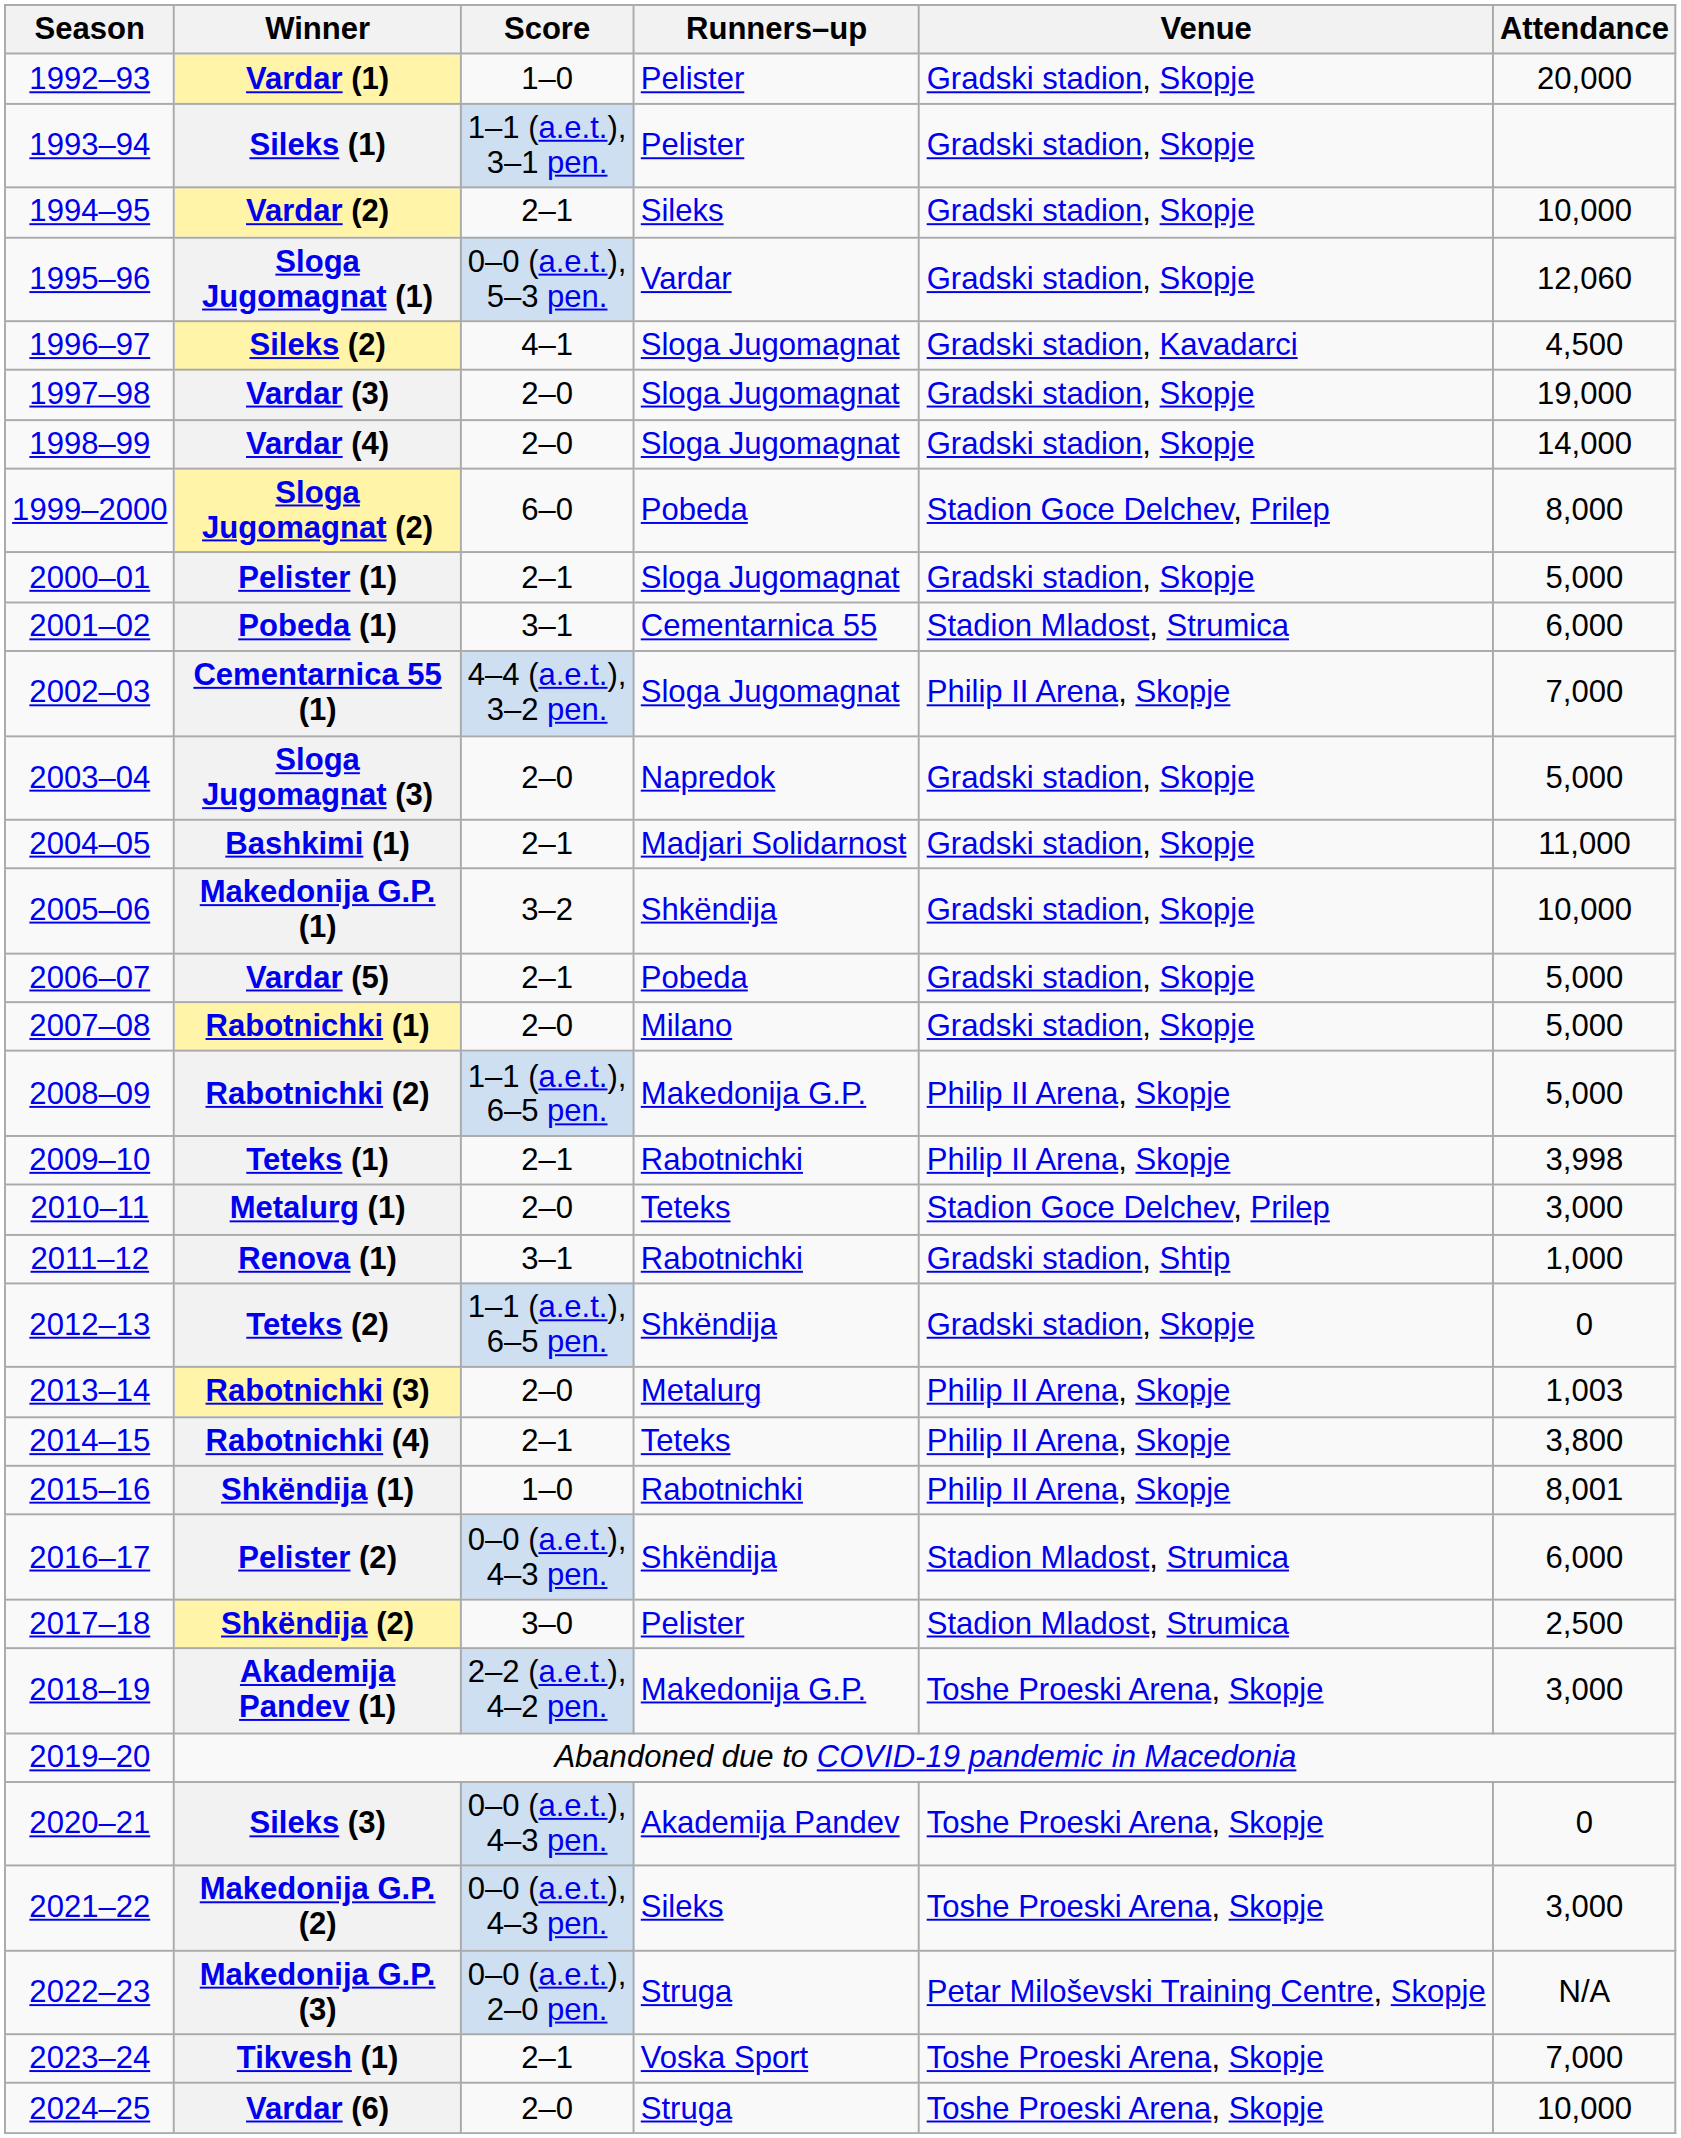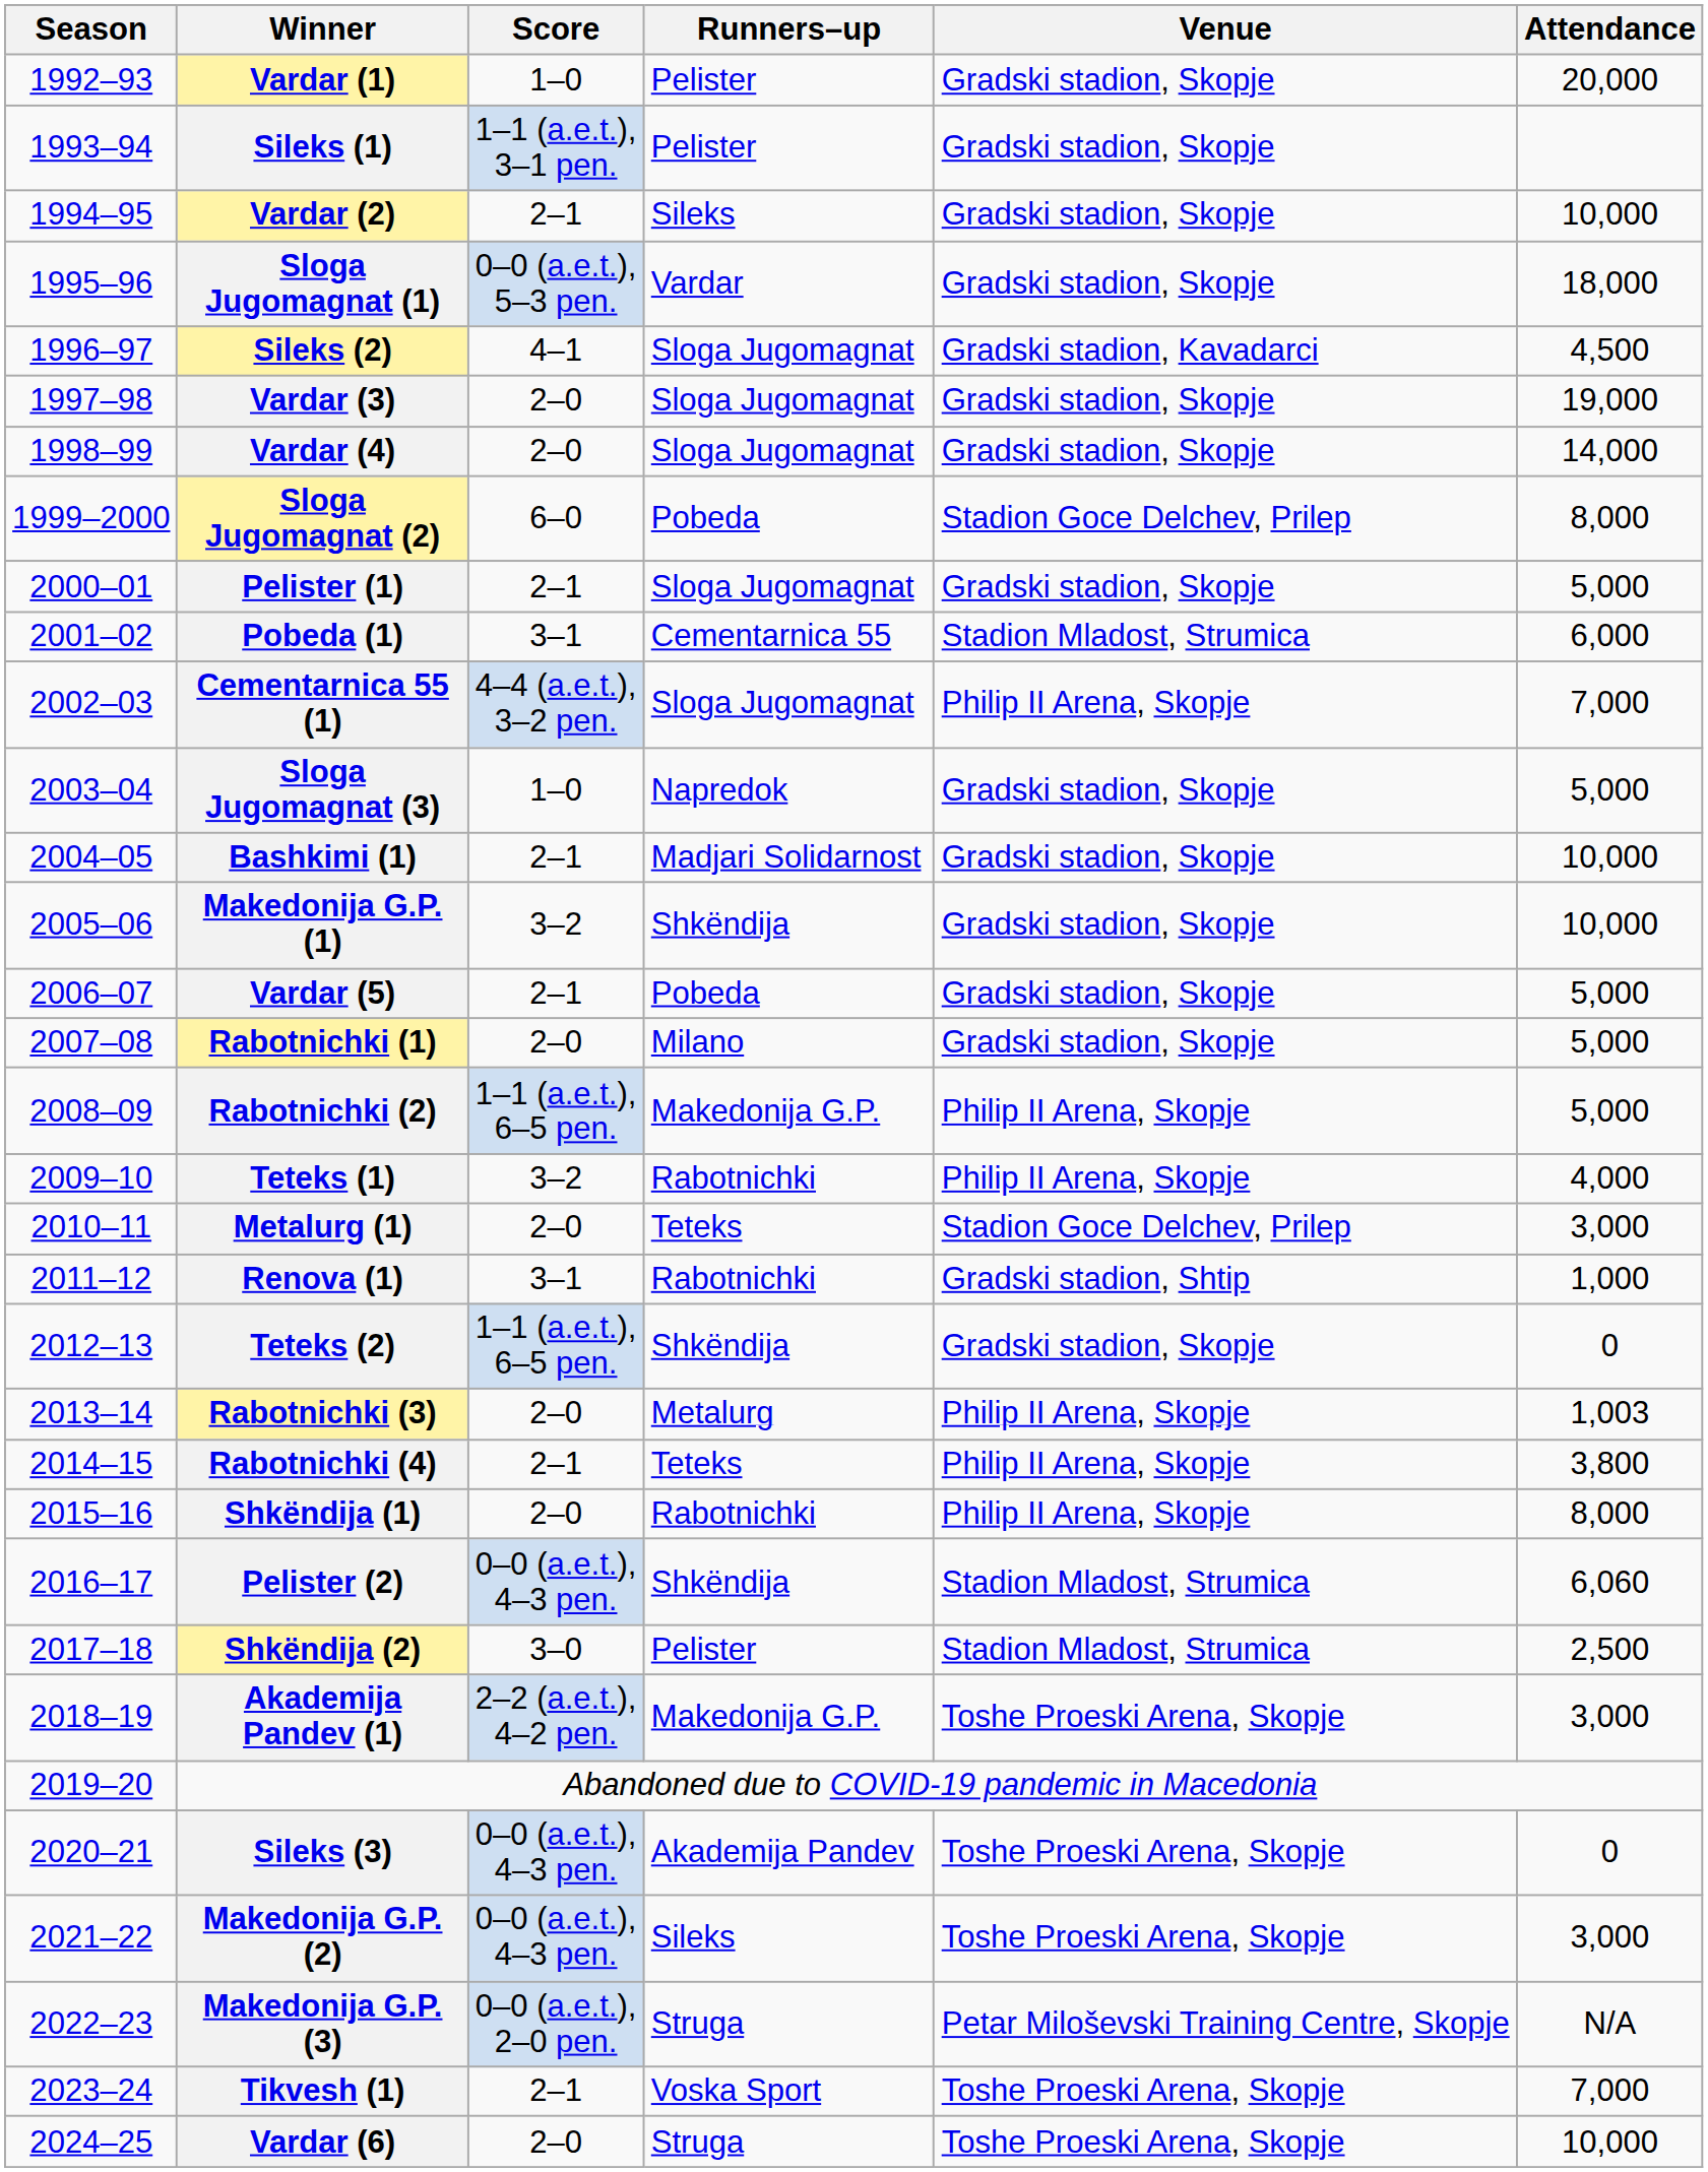Sloga Jugomagnat (1) | Attendance: 12,060 -> 18,000
Sloga Jugomagnat (3) | Score: 2–0 -> 1–0
Bashkimi (1) | Attendance: 11,000 -> 10,000
Teteks (1) | Score: 2–1 -> 3–2
Teteks (1) | Attendance: 3,998 -> 4,000
Shkëndija (1) | Score: 1–0 -> 2–0
Shkëndija (1) | Attendance: 8,001 -> 8,000
Pelister (2) | Attendance: 6,000 -> 6,060
